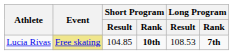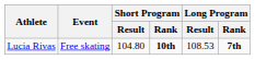Lucia Rivas | Event: khaki background -> no background
Lucia Rivas | Short Program / Result: 104.85 -> 104.80
